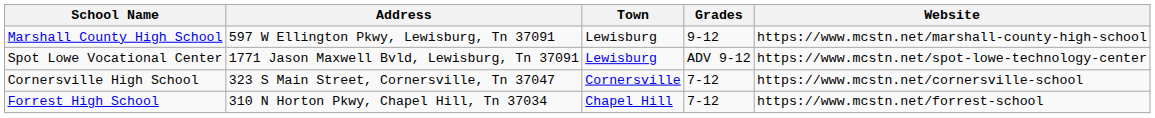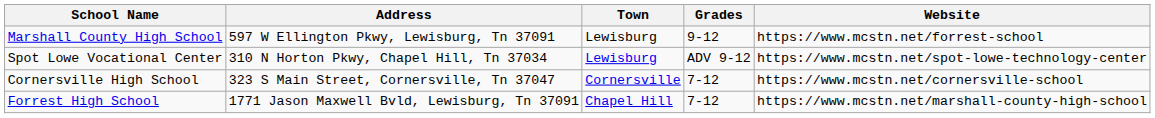Marshall County High School | Website: https://www.mcstn.net/marshall-county-high-school -> https://www.mcstn.net/forrest-school
Spot Lowe Vocational Center | Address: 1771 Jason Maxwell Bvld, Lewisburg, Tn 37091 -> 310 N Horton Pkwy, Chapel Hill, Tn 37034
Forrest High School | Address: 310 N Horton Pkwy, Chapel Hill, Tn 37034 -> 1771 Jason Maxwell Bvld, Lewisburg, Tn 37091
Forrest High School | Website: https://www.mcstn.net/forrest-school -> https://www.mcstn.net/marshall-county-high-school
